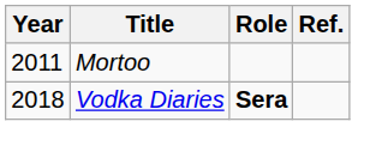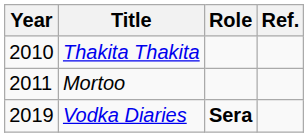+ row: 2010 | Thakita Thakita
Vodka Diaries | Year: 2018 -> 2019
